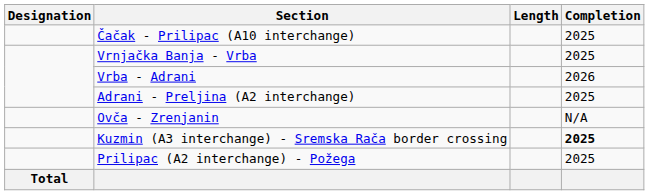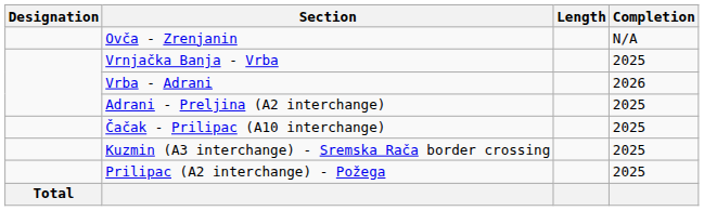rows swapped: Čačak - Prilipac (A10 interchange) <-> Ovča - Zrenjanin
Kuzmin (A3 interchange) - Sremska Rača border crossing | Completion: bold -> normal
